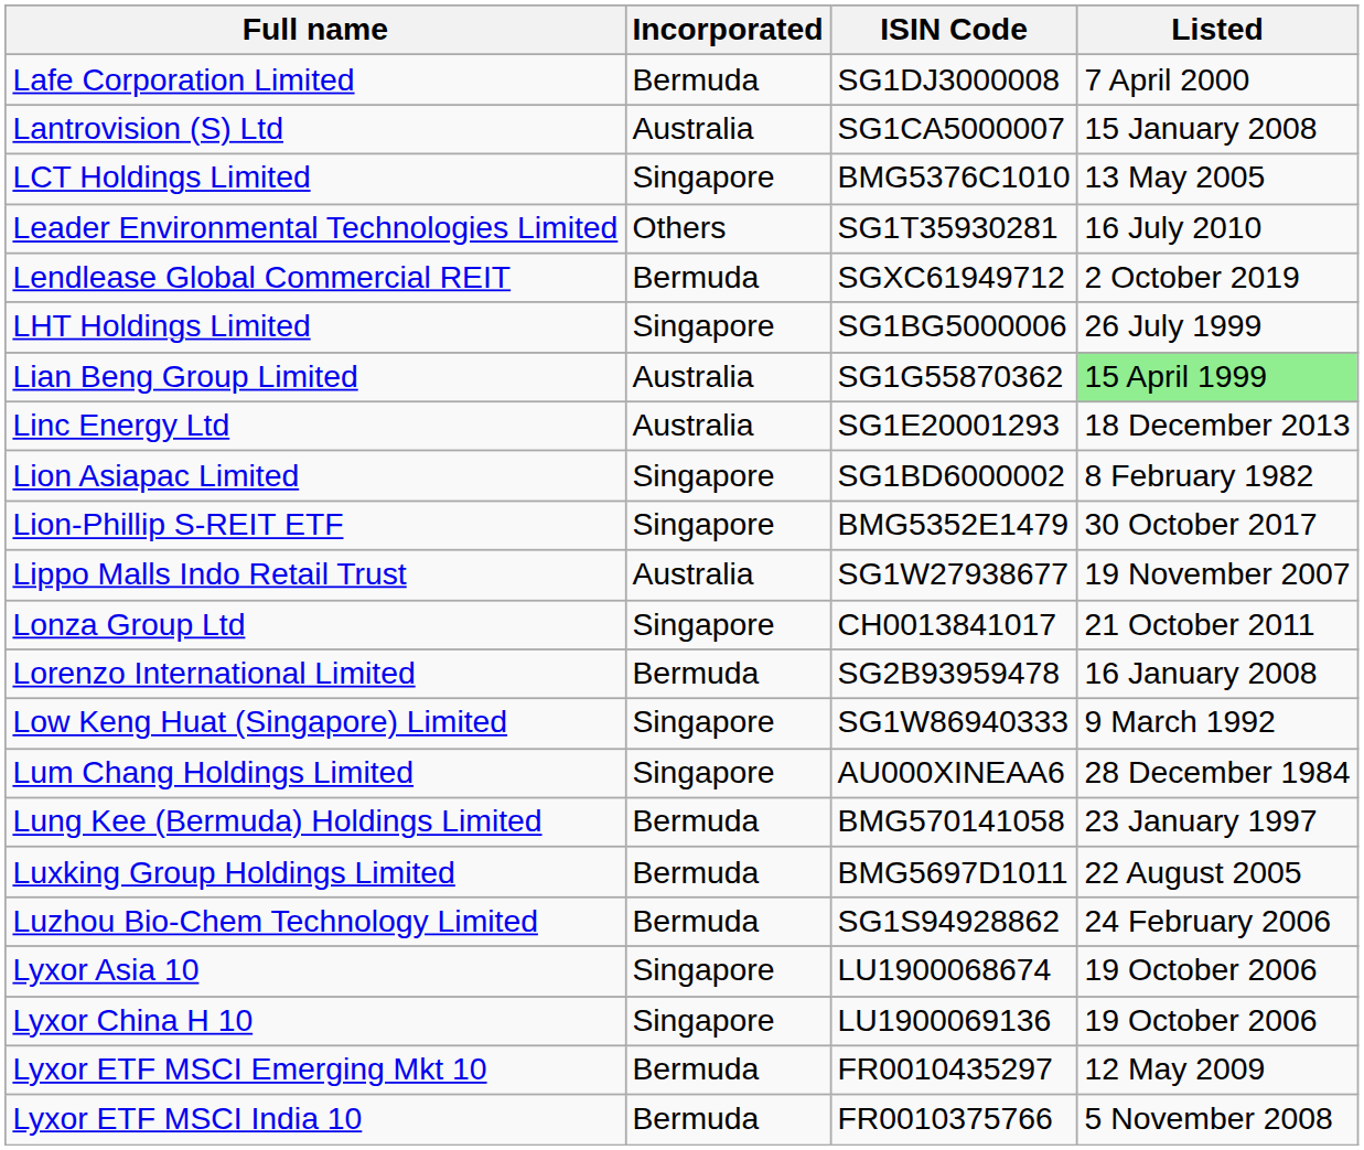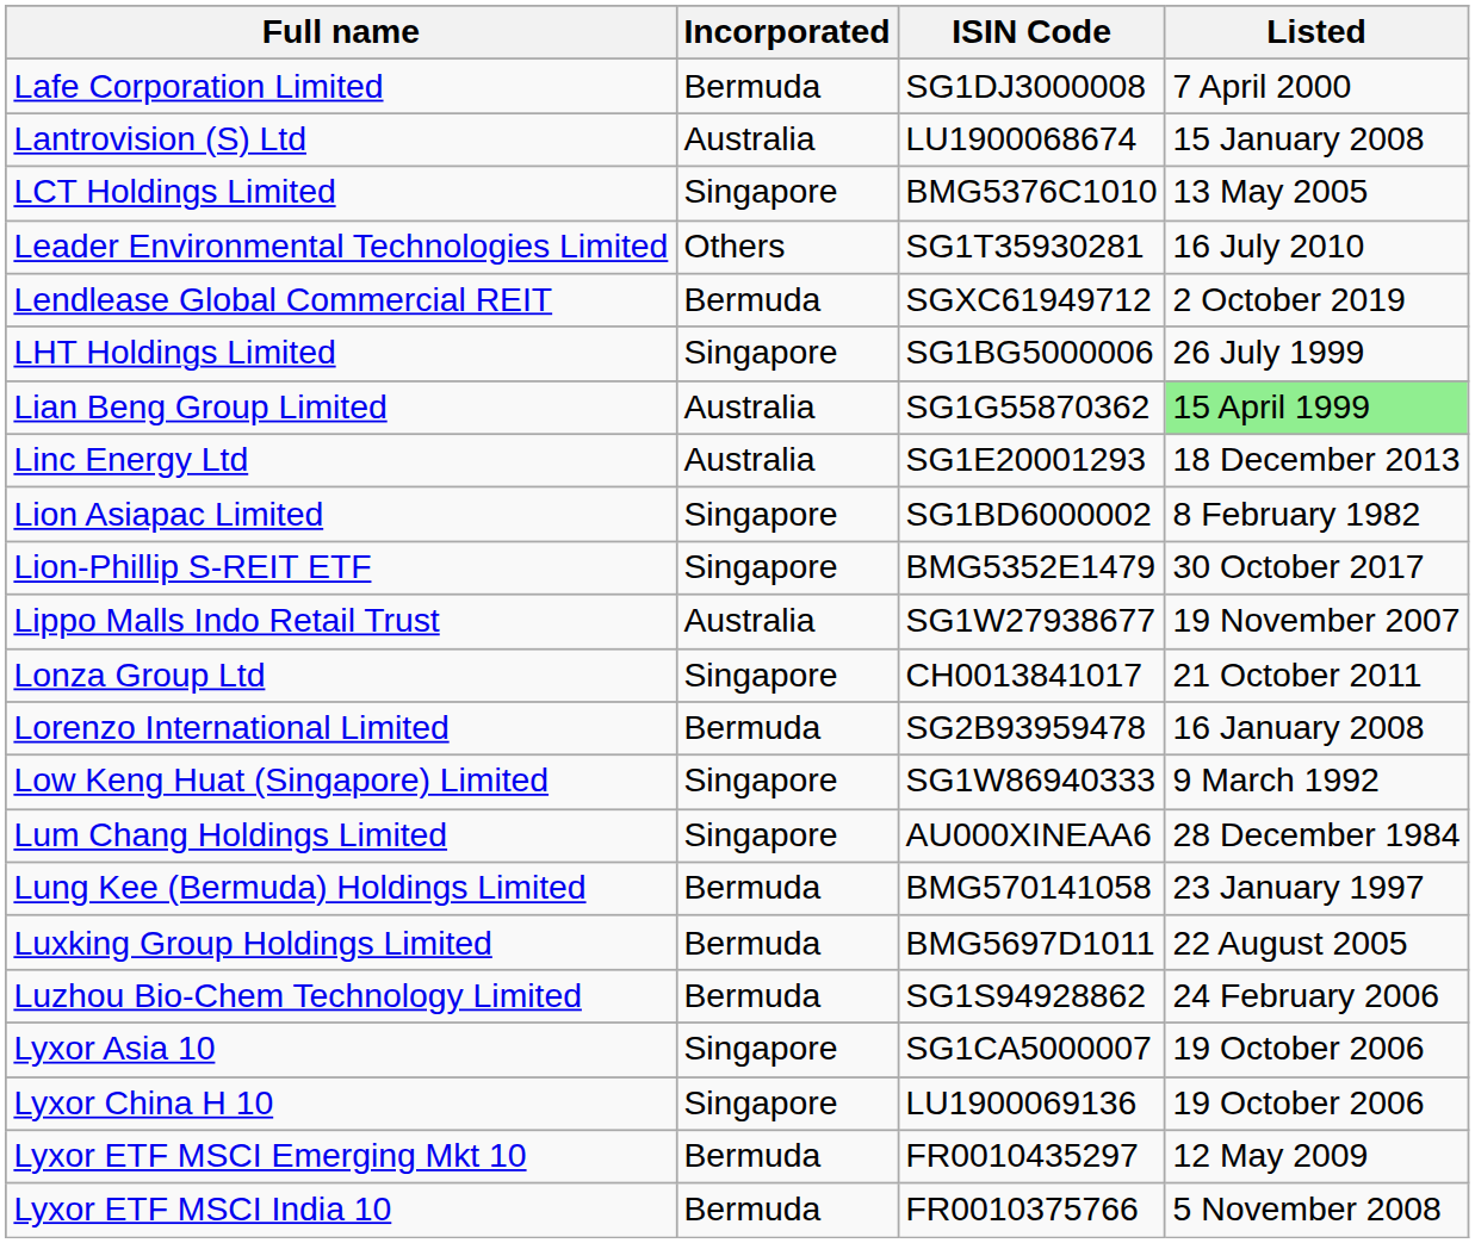Lantrovision (S) Ltd | ISIN Code: SG1CA5000007 -> LU1900068674
Lyxor Asia 10 | ISIN Code: LU1900068674 -> SG1CA5000007
